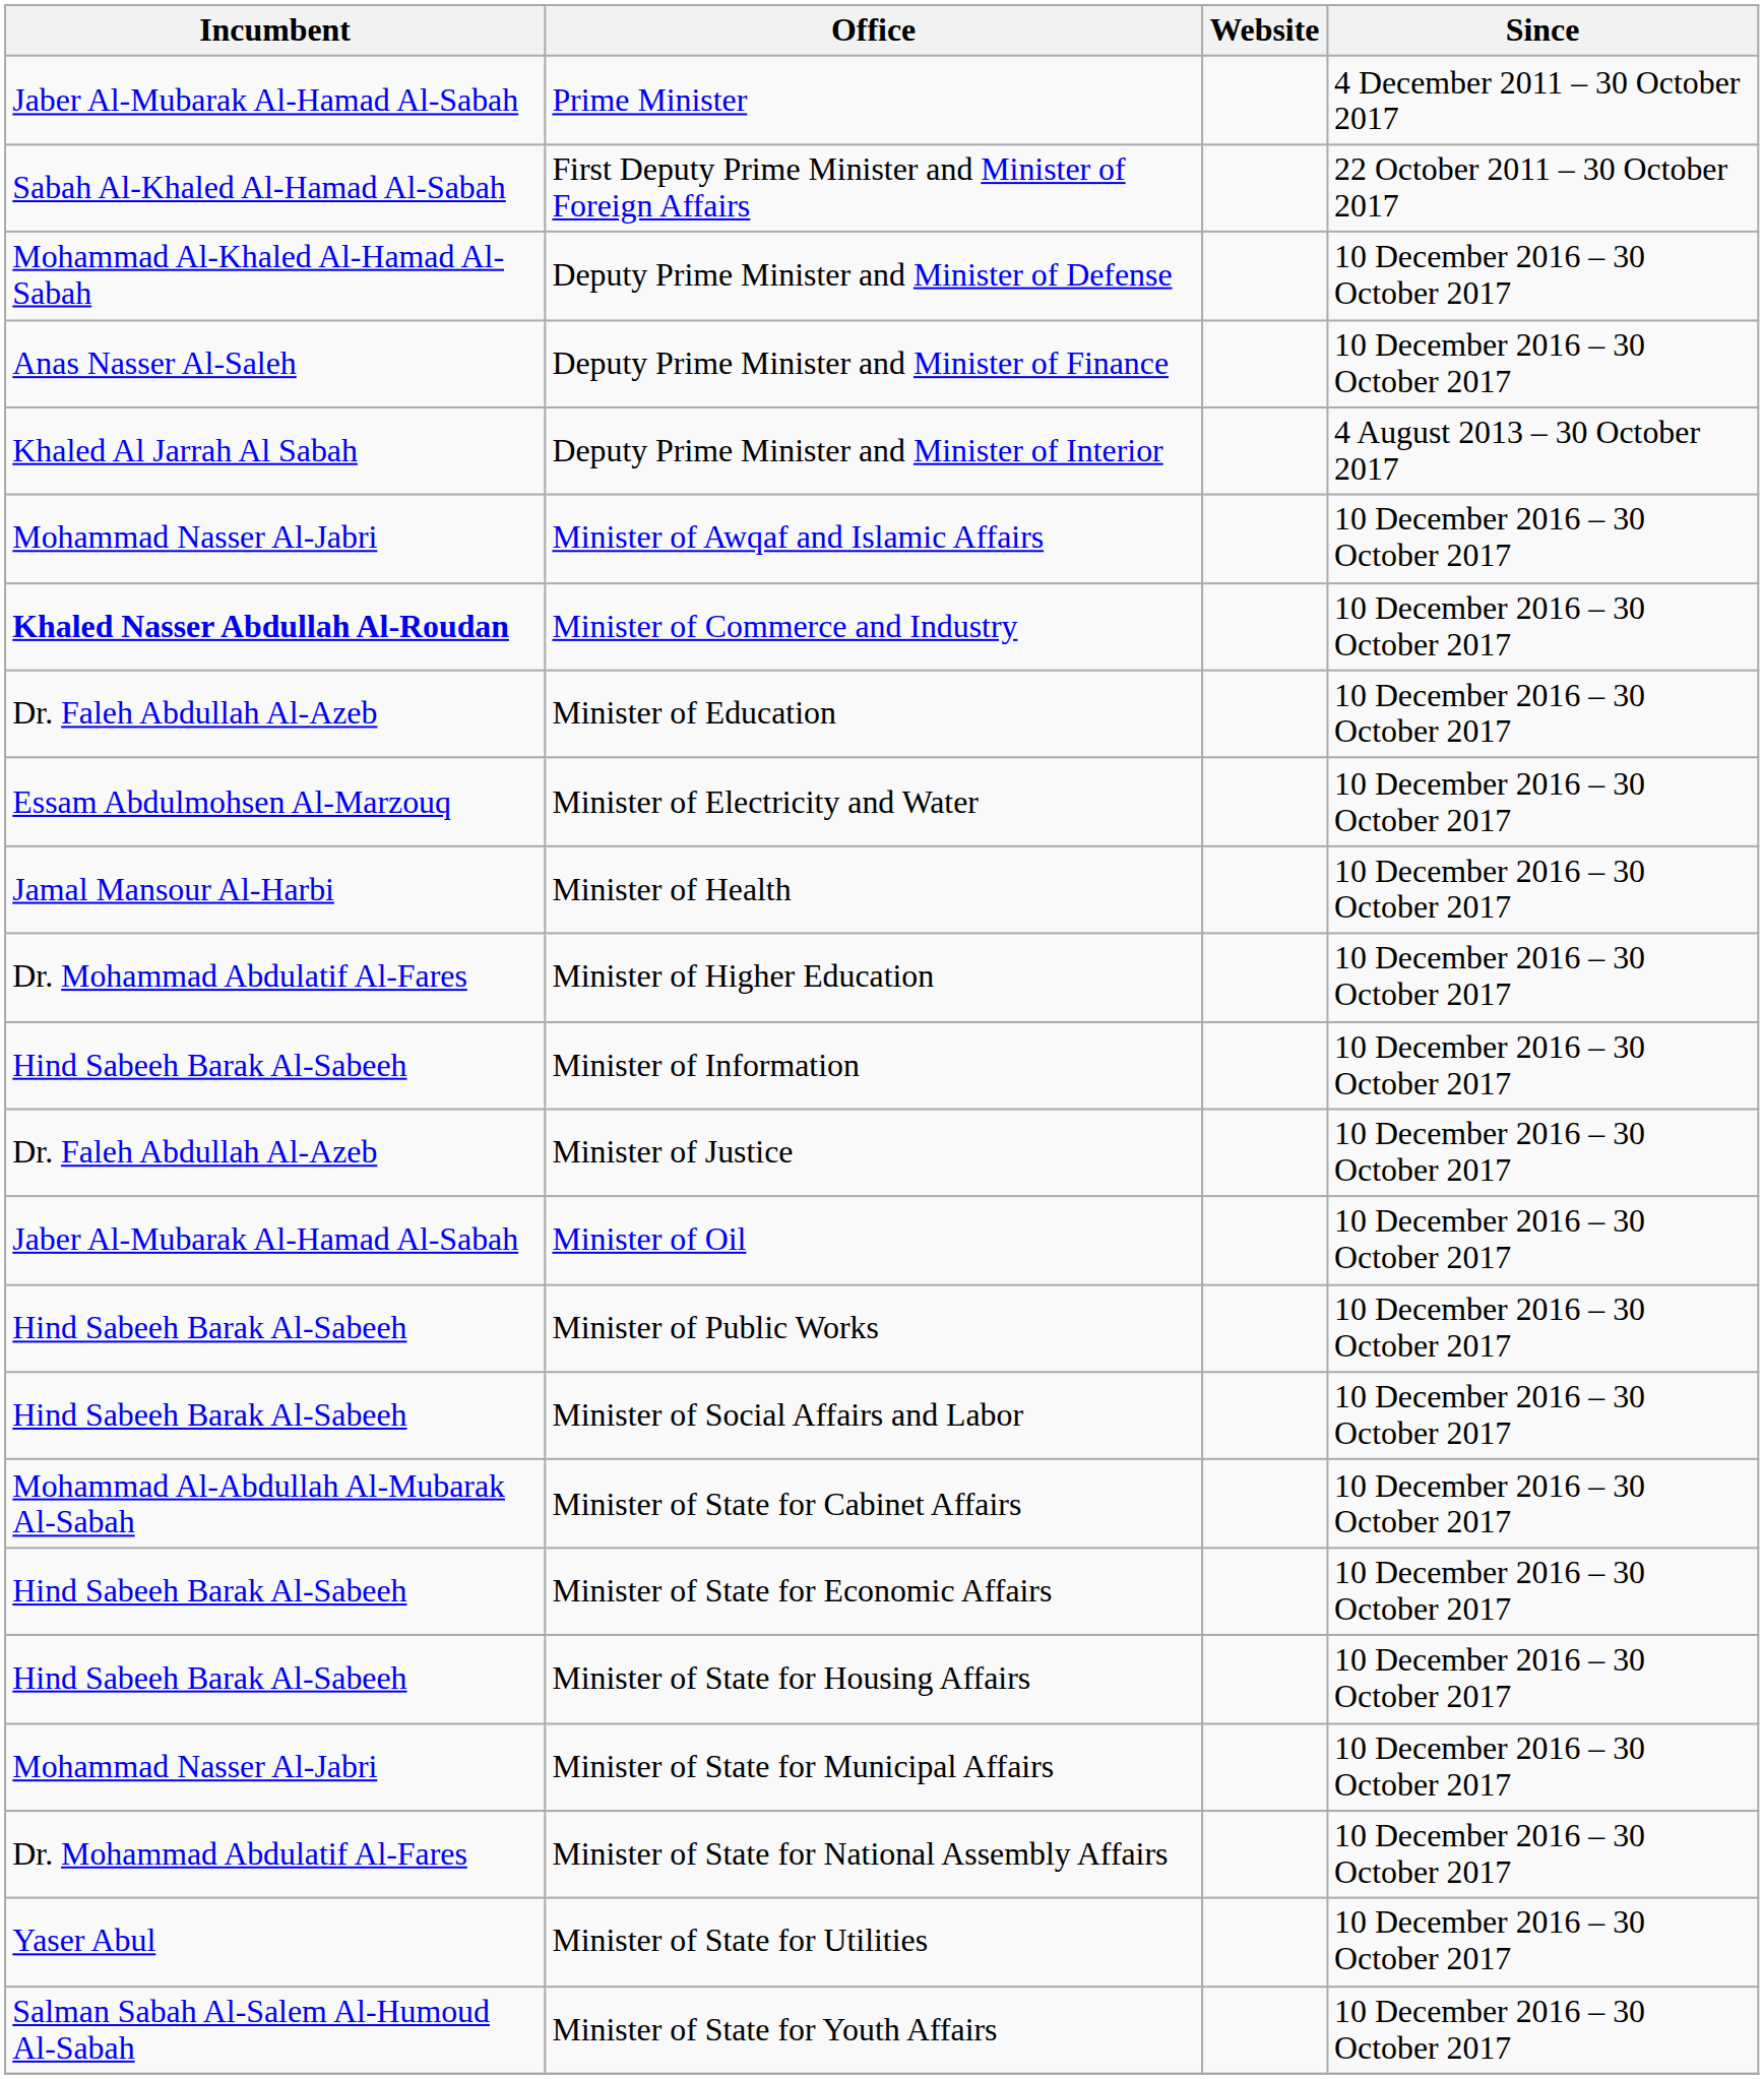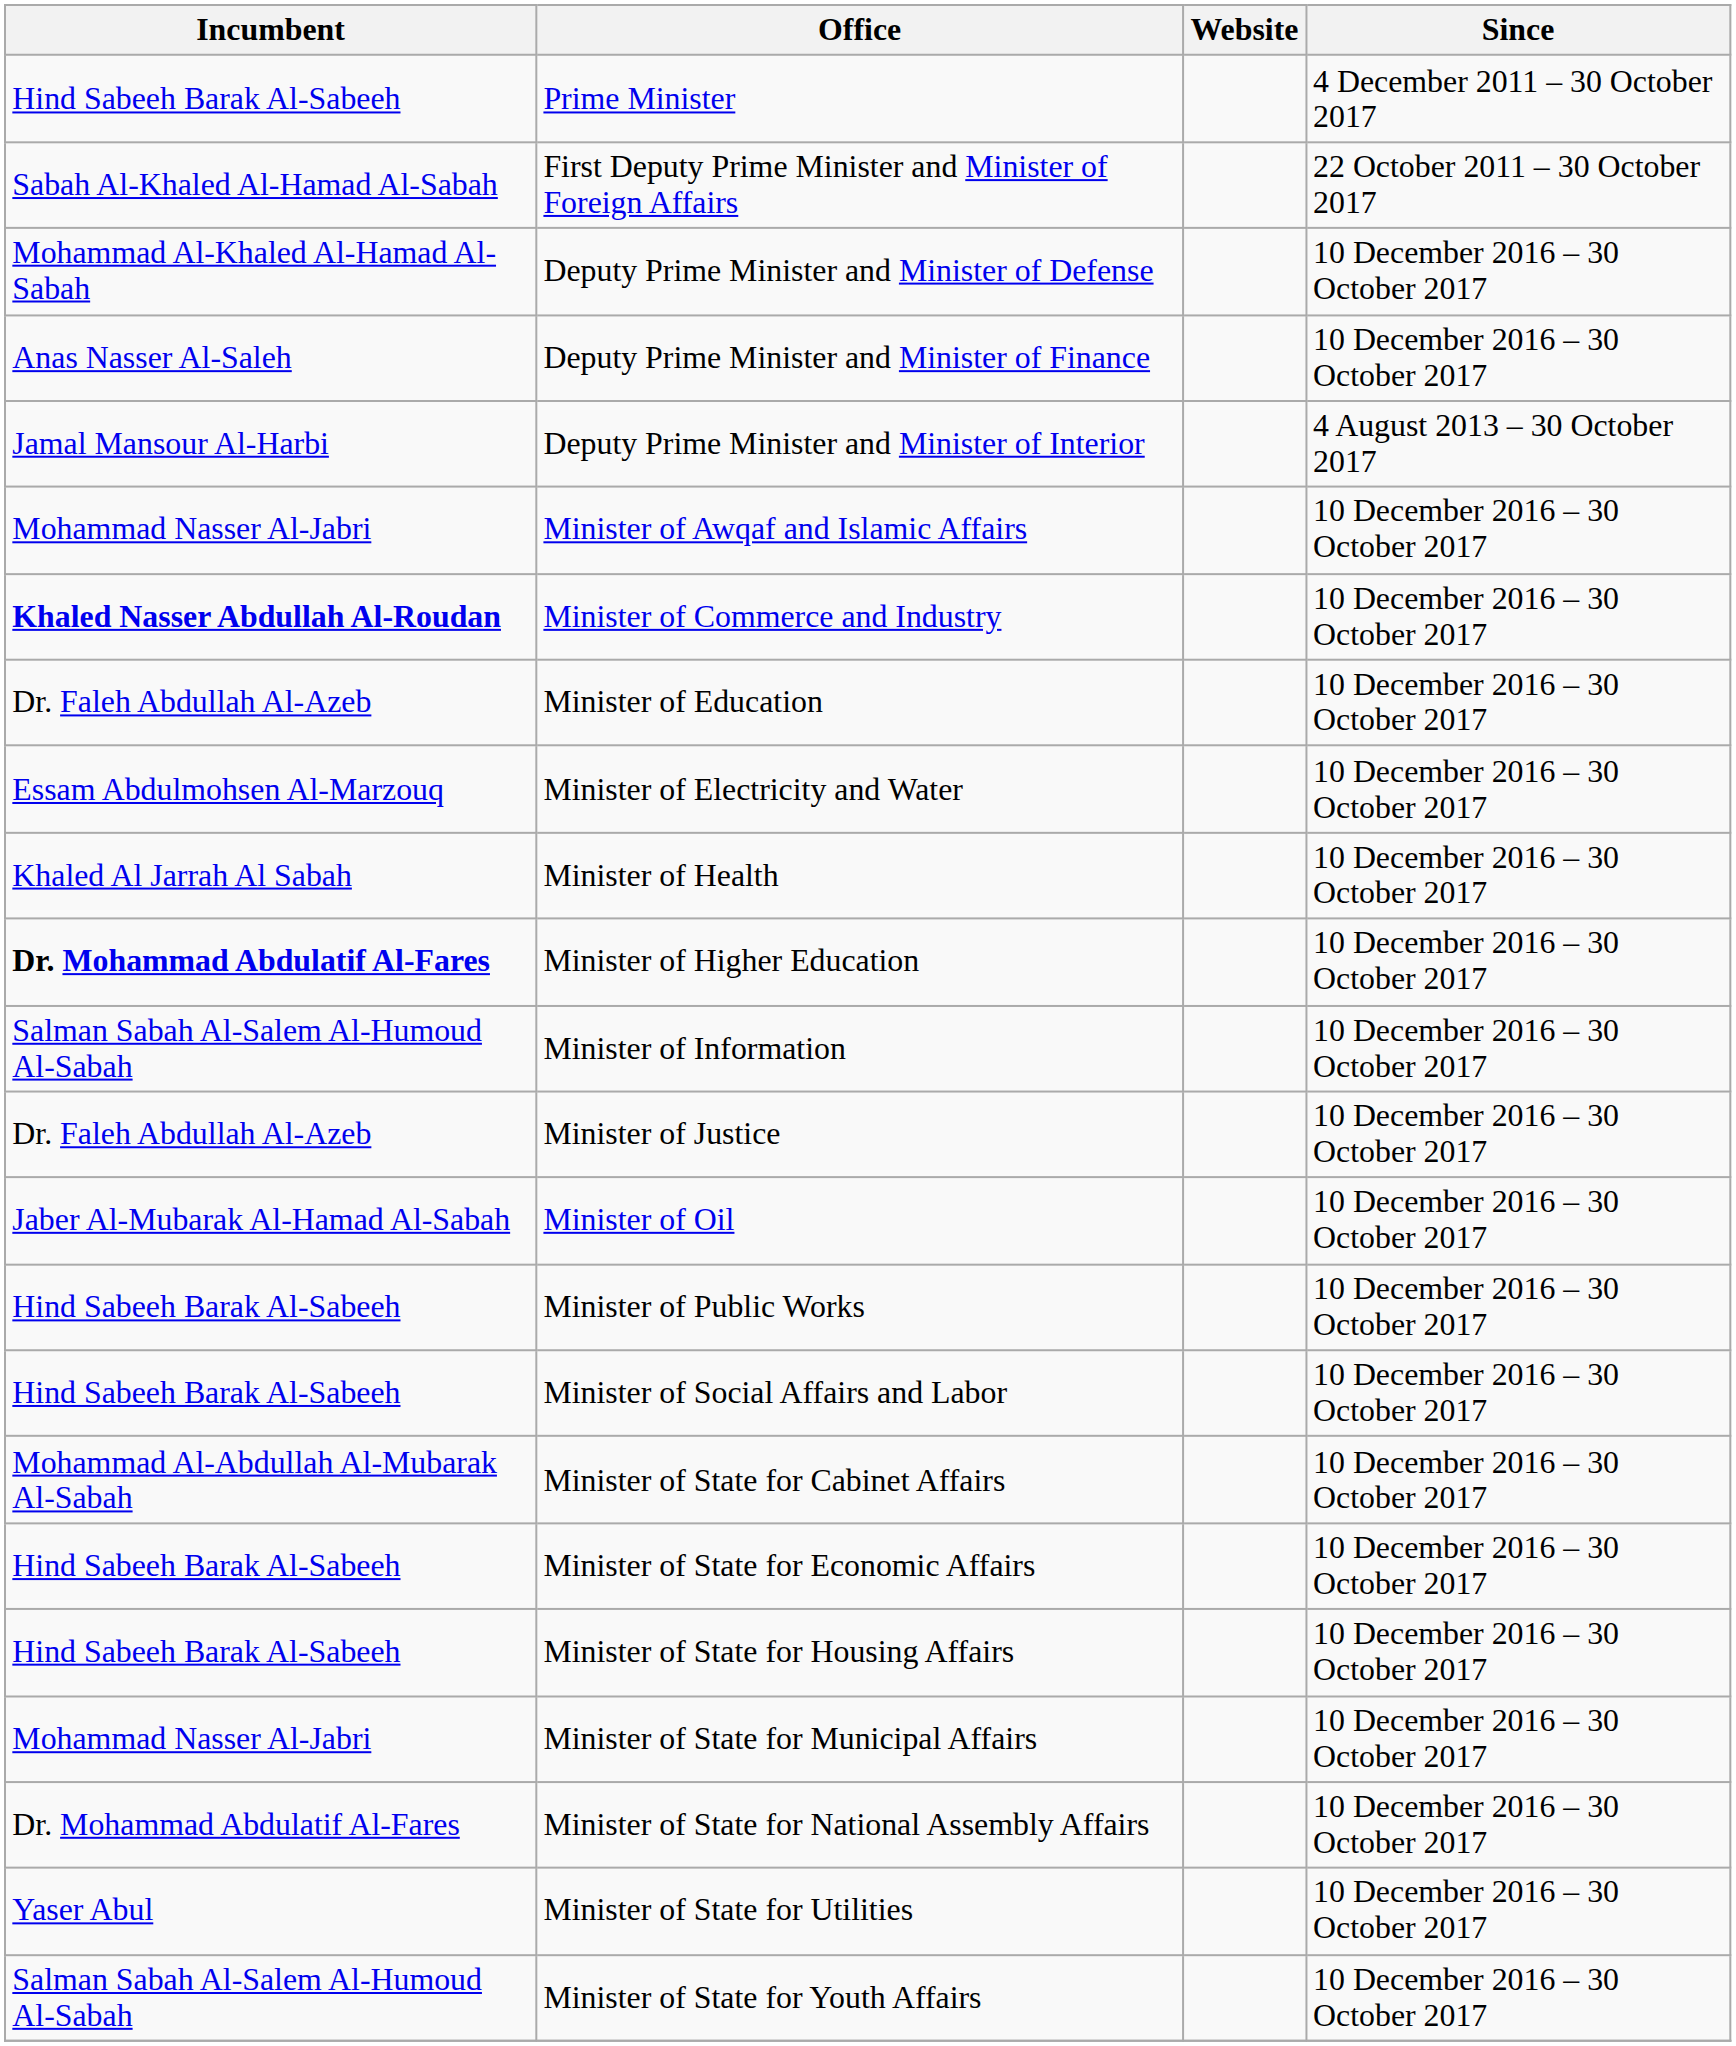Prime Minister | Incumbent: Jaber Al-Mubarak Al-Hamad Al-Sabah -> Hind Sabeeh Barak Al-Sabeeh
Deputy Prime Minister and Minister of Interior | Incumbent: Khaled Al Jarrah Al Sabah -> Jamal Mansour Al-Harbi
Minister of Health | Incumbent: Jamal Mansour Al-Harbi -> Khaled Al Jarrah Al Sabah
Minister of Higher Education | Incumbent: normal -> bold
Minister of Information | Incumbent: Hind Sabeeh Barak Al-Sabeeh -> Salman Sabah Al-Salem Al-Humoud Al-Sabah
